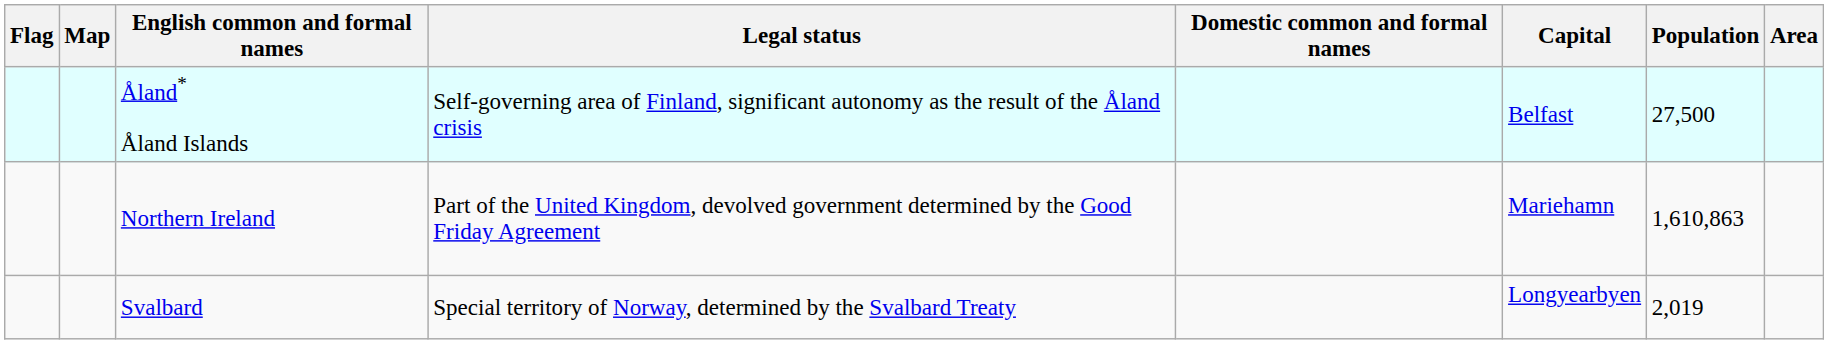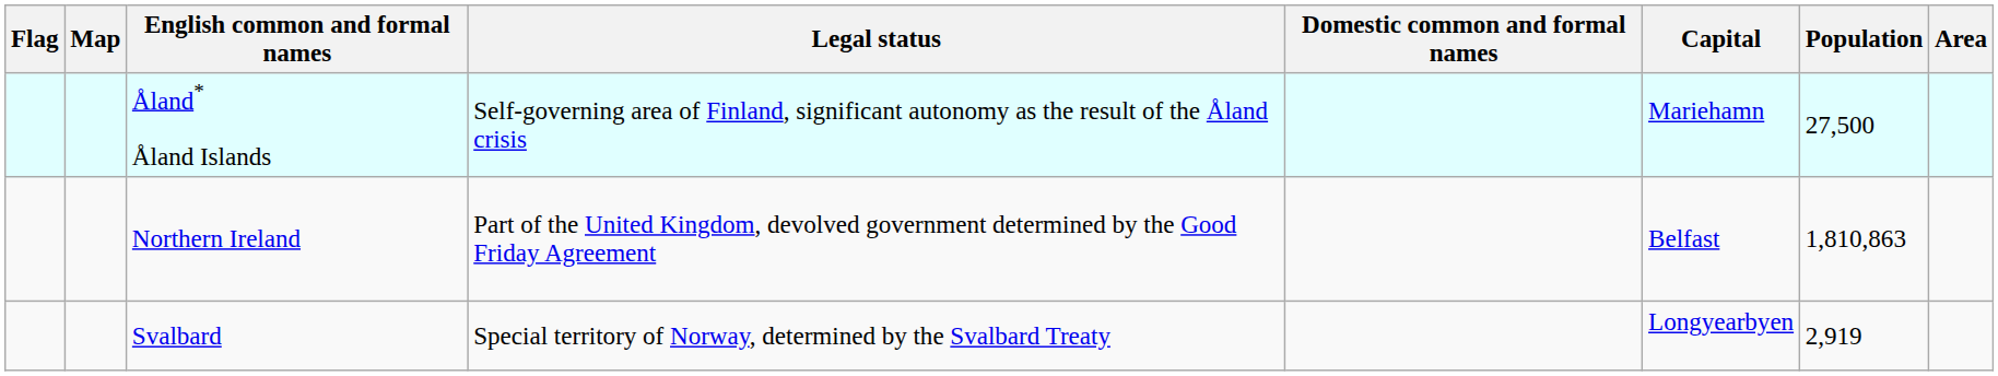Åland* Åland Islands | Capital: Belfast -> Mariehamn
Northern Ireland | Capital: Mariehamn -> Belfast
Northern Ireland | Population: 1,610,863 -> 1,810,863
Svalbard | Population: 2,019 -> 2,919
